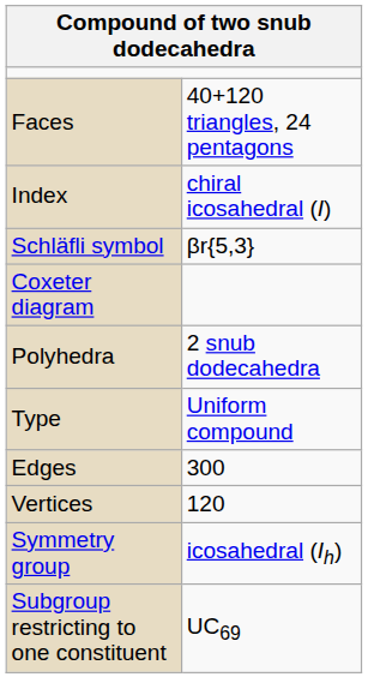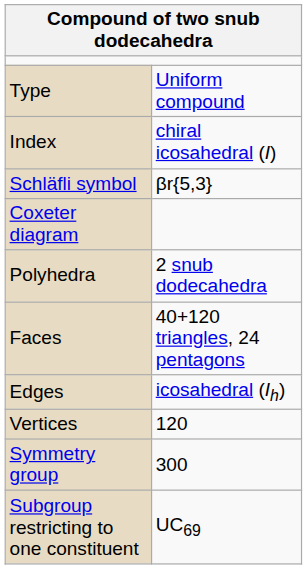rows swapped: Type <-> Faces
Edges | column 2: 300 -> icosahedral (Ih)
Symmetry group | column 2: icosahedral (Ih) -> 300
